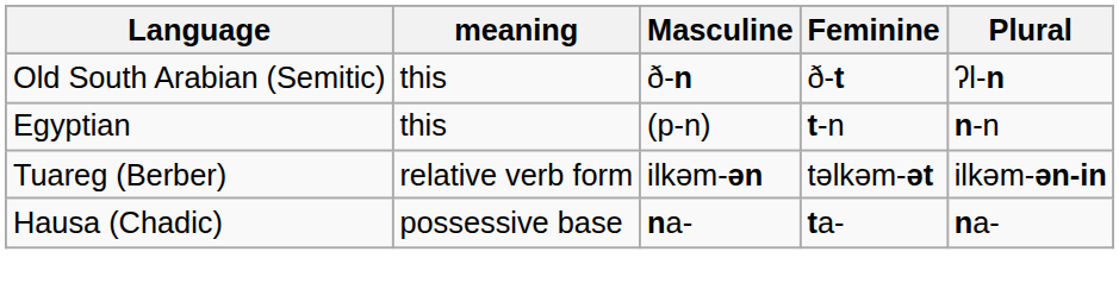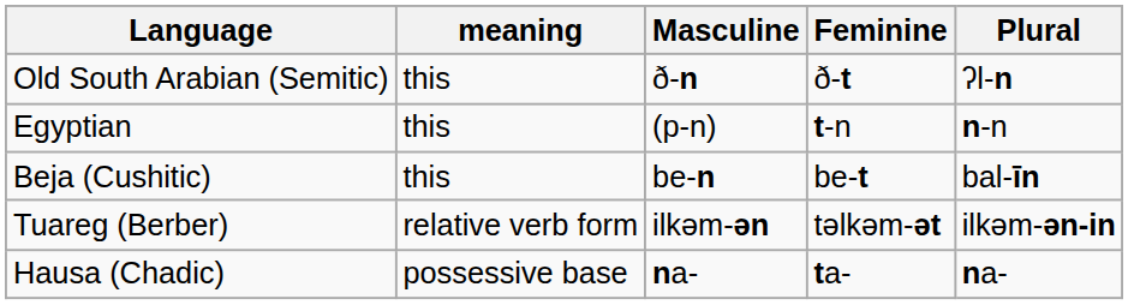+ row: Beja (Cushitic) | this | be-n | be-t | bal-īn
